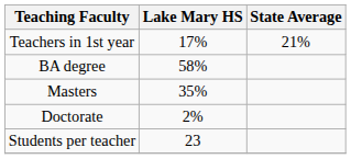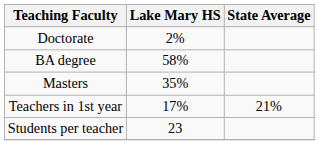rows swapped: Teachers in 1st year <-> Doctorate
